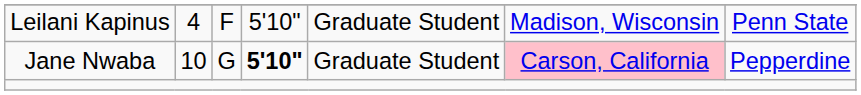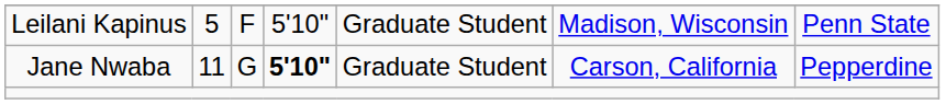Leilani Kapinus | column 2: 4 -> 5
Jane Nwaba | column 2: 10 -> 11
Jane Nwaba | column 6: pink background -> no background
